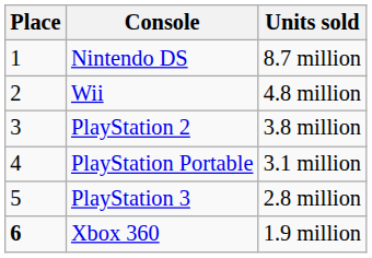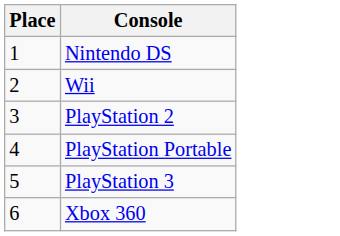- column: Units sold | 8.7 million | 4.8 million | 3.8 million | 3.1 million | 2.8 million | 1.9 million
Xbox 360 | Place: bold -> normal
